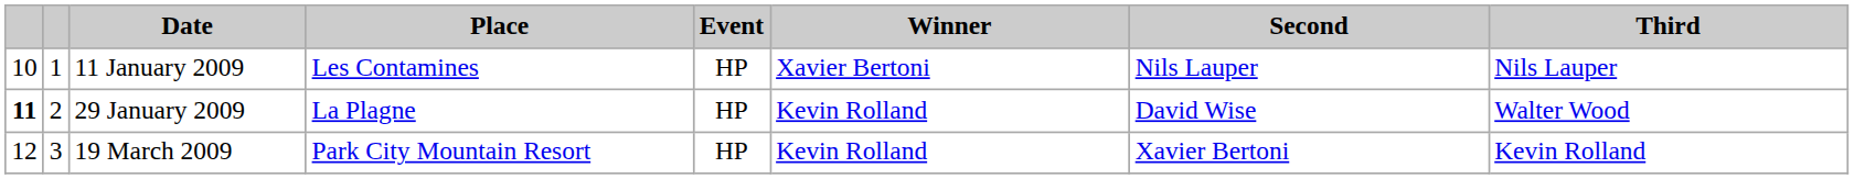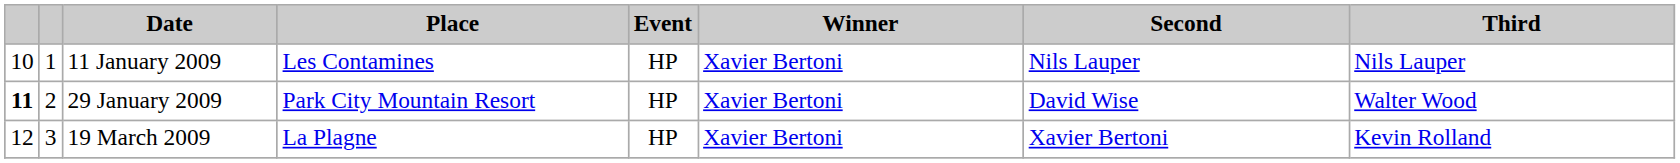29 January 2009 | Place: La Plagne -> Park City Mountain Resort
29 January 2009 | Winner: Kevin Rolland -> Xavier Bertoni
19 March 2009 | Place: Park City Mountain Resort -> La Plagne
19 March 2009 | Winner: Kevin Rolland -> Xavier Bertoni
